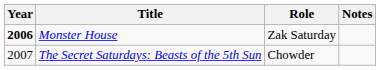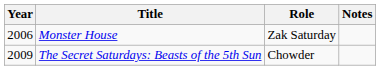Monster House | Year: bold -> normal
The Secret Saturdays: Beasts of the 5th Sun | Year: 2007 -> 2009
